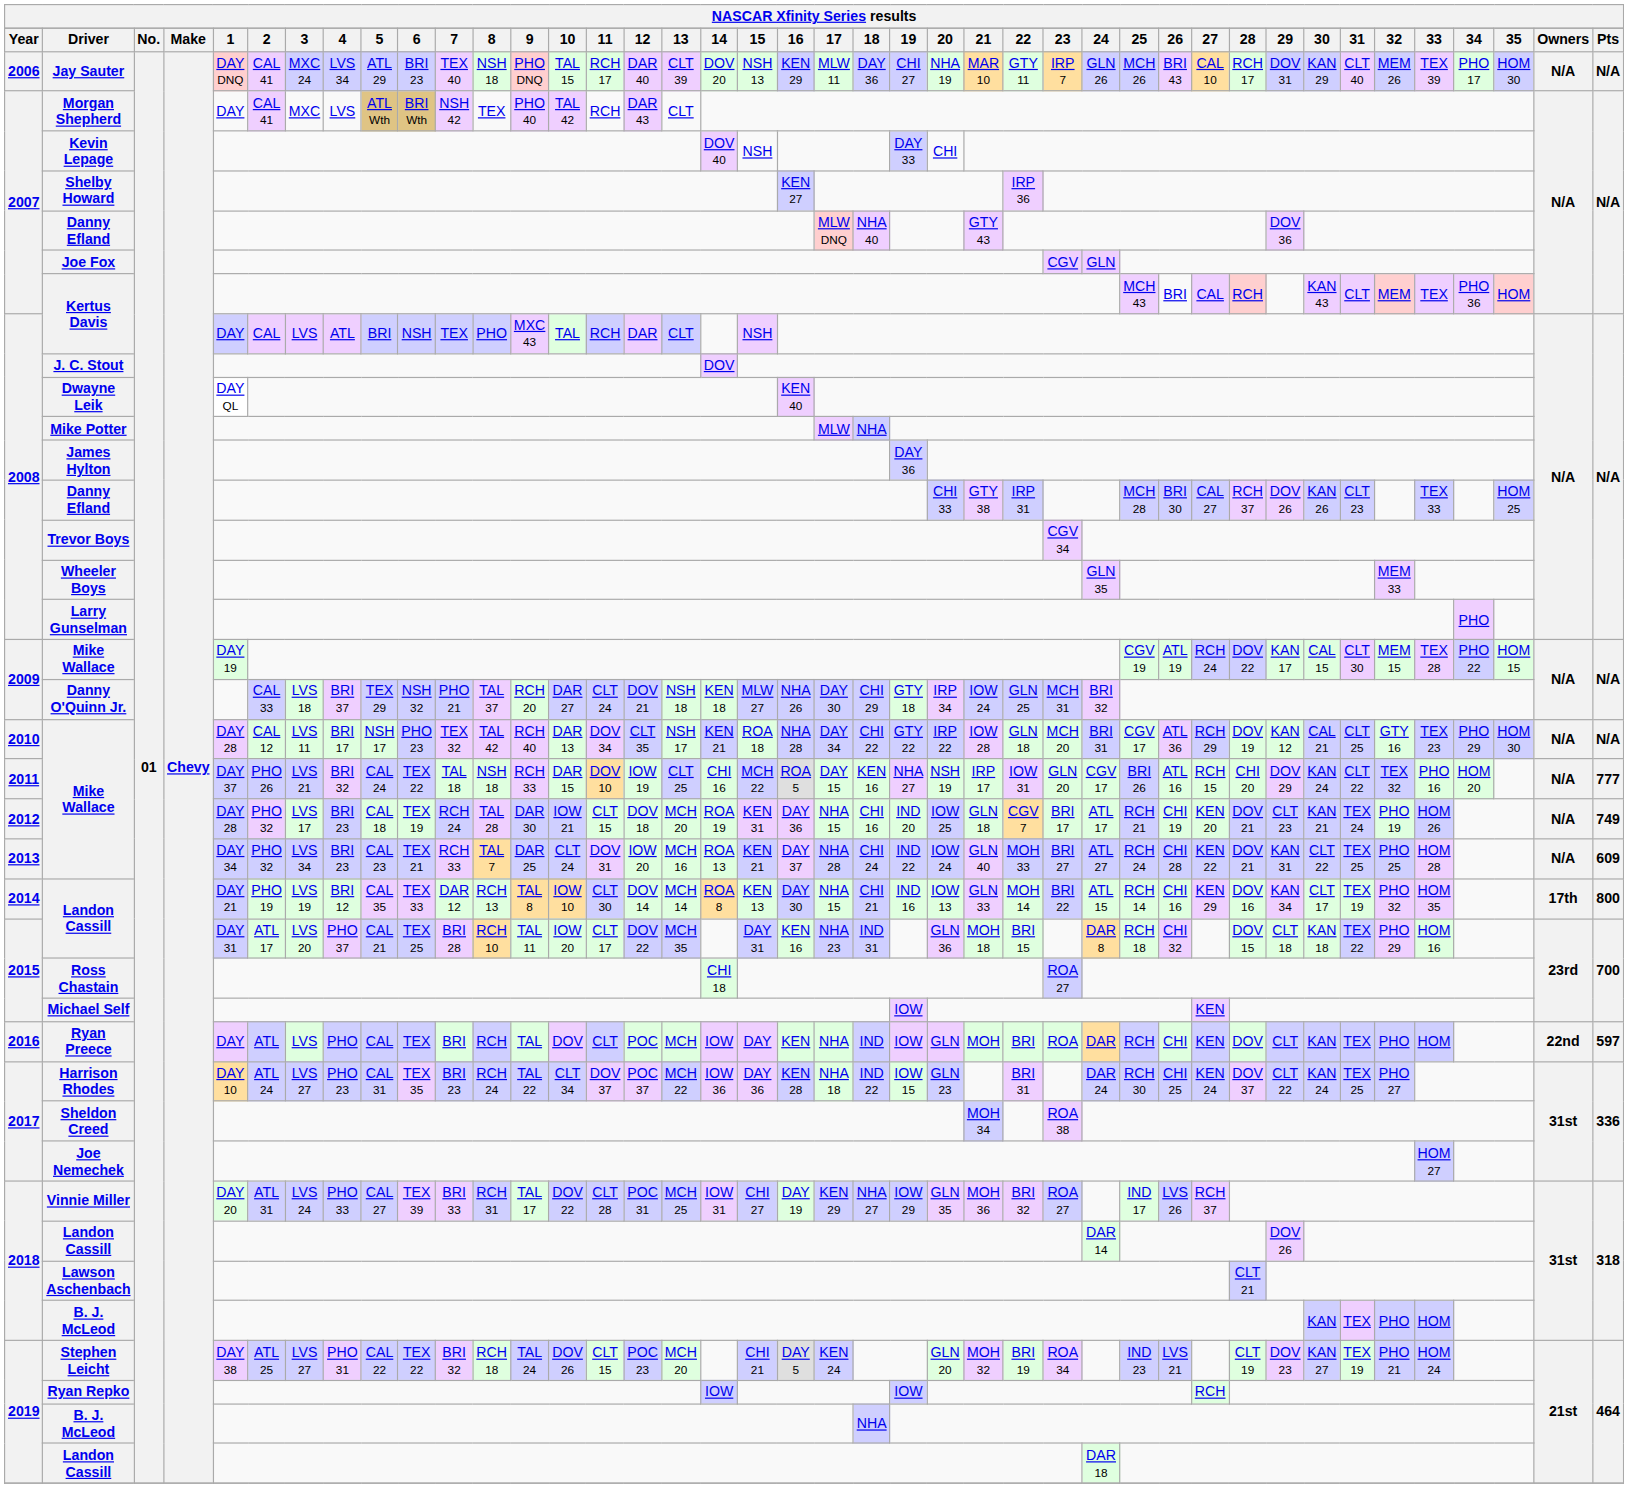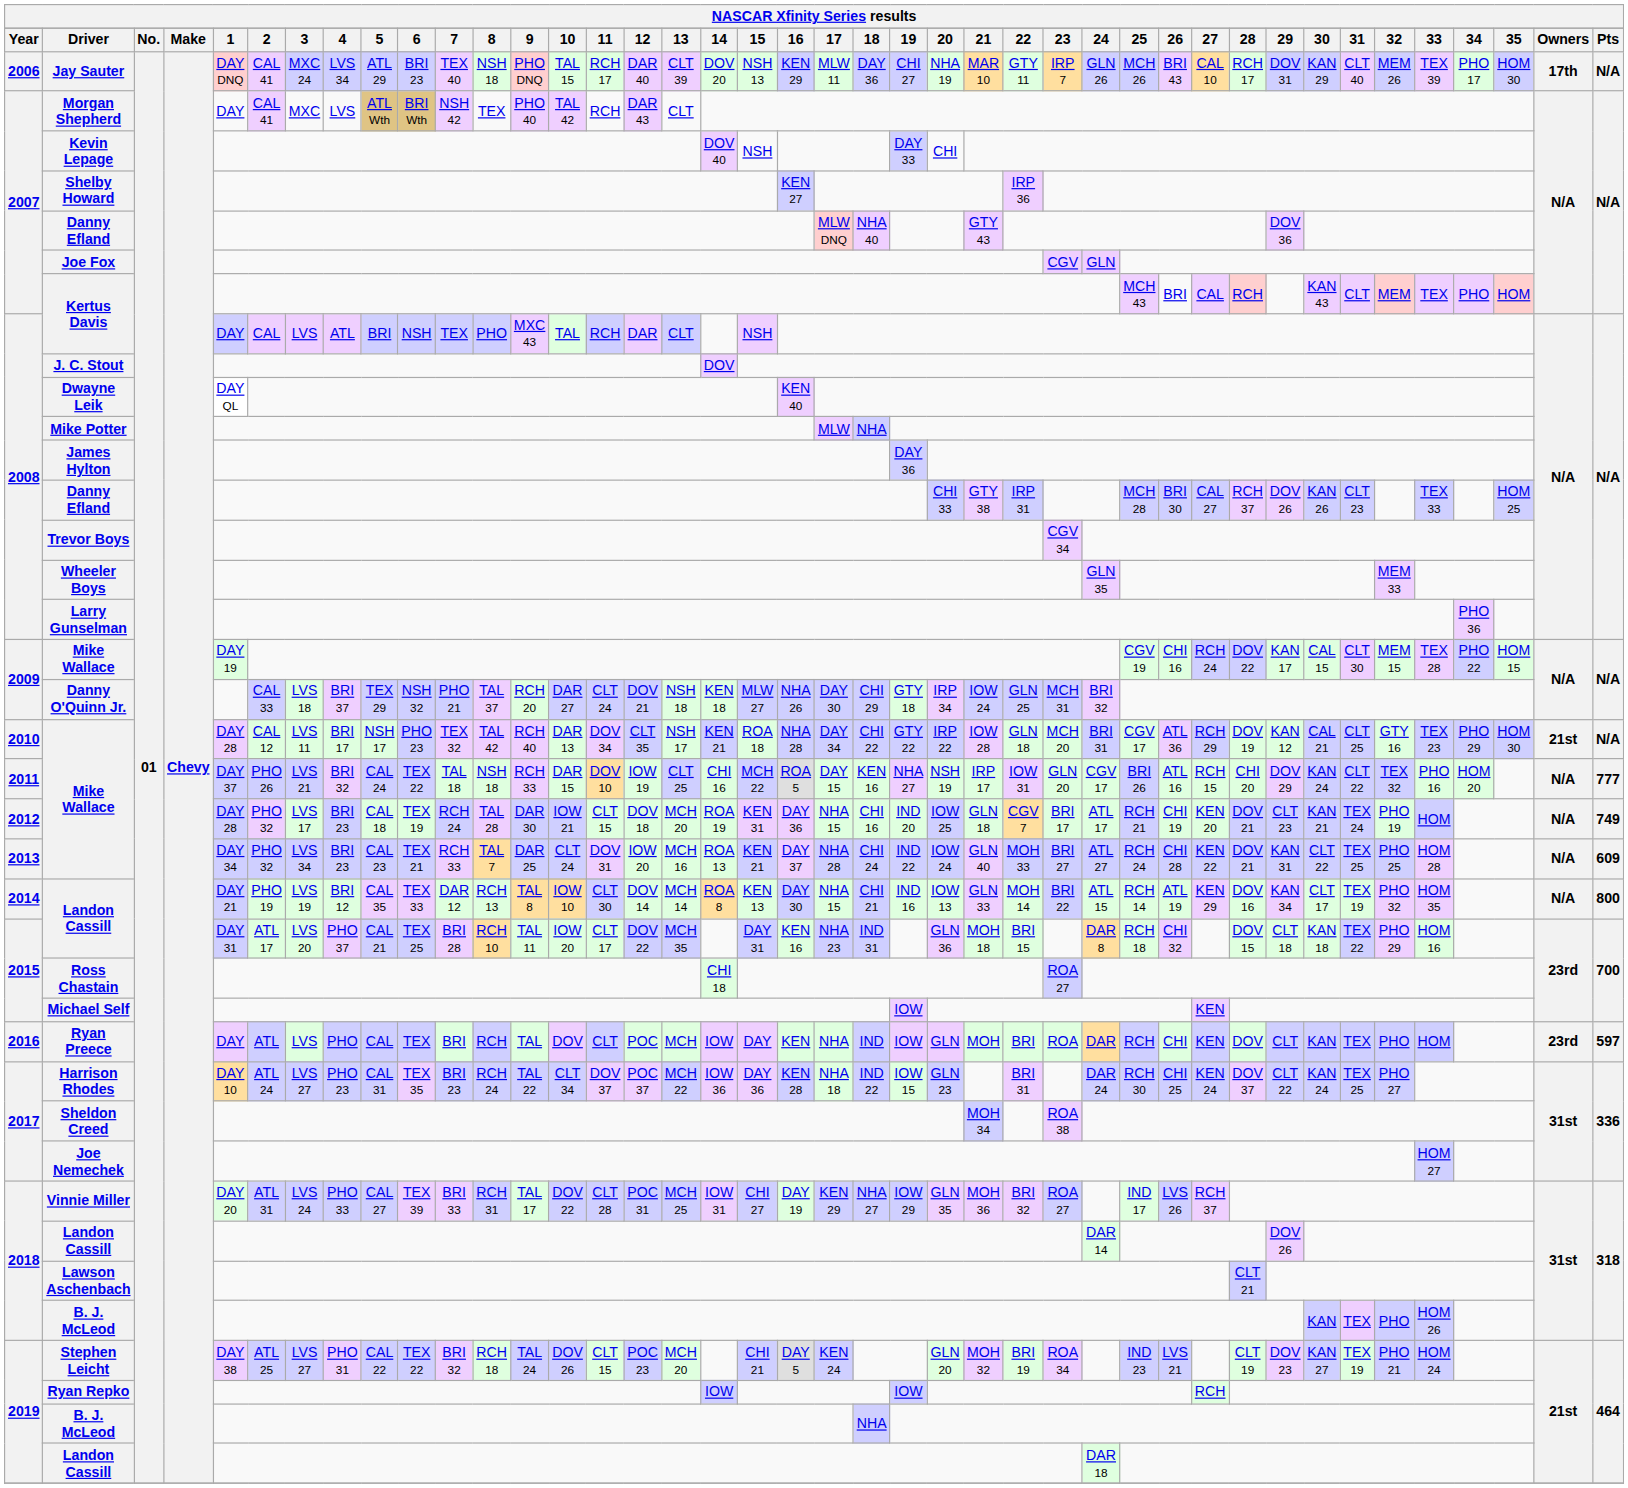Jay Sauter | Owners: N/A -> 17th
2007 / Kertus Davis | 34: PHO 36 -> PHO
Larry Gunselman | 34: PHO -> PHO 36
2009 / Mike Wallace | 26: ATL 19 -> CHI 16
2010 / Mike Wallace | Owners: N/A -> 21st
2012 / Mike Wallace | 33: HOM 26 -> HOM
2014 / Landon Cassill | 26: CHI 16 -> ATL 19
2014 / Landon Cassill | Owners: 17th -> N/A
Ryan Preece | Owners: 22nd -> 23rd
2018 / B. J. McLeod | 33: HOM -> HOM 26
